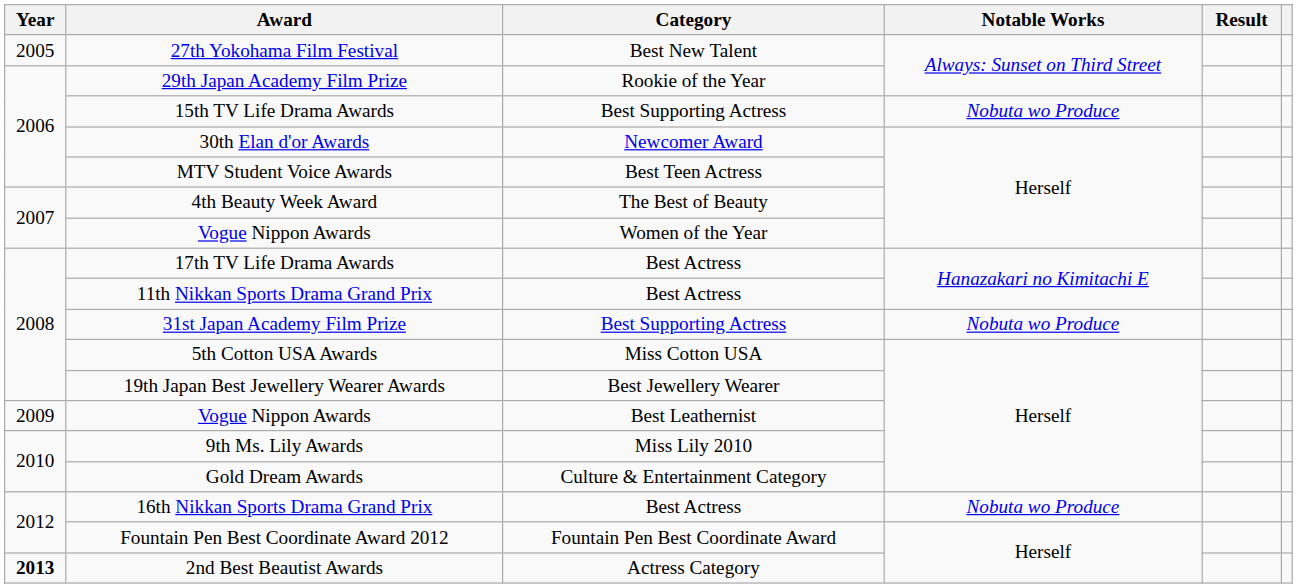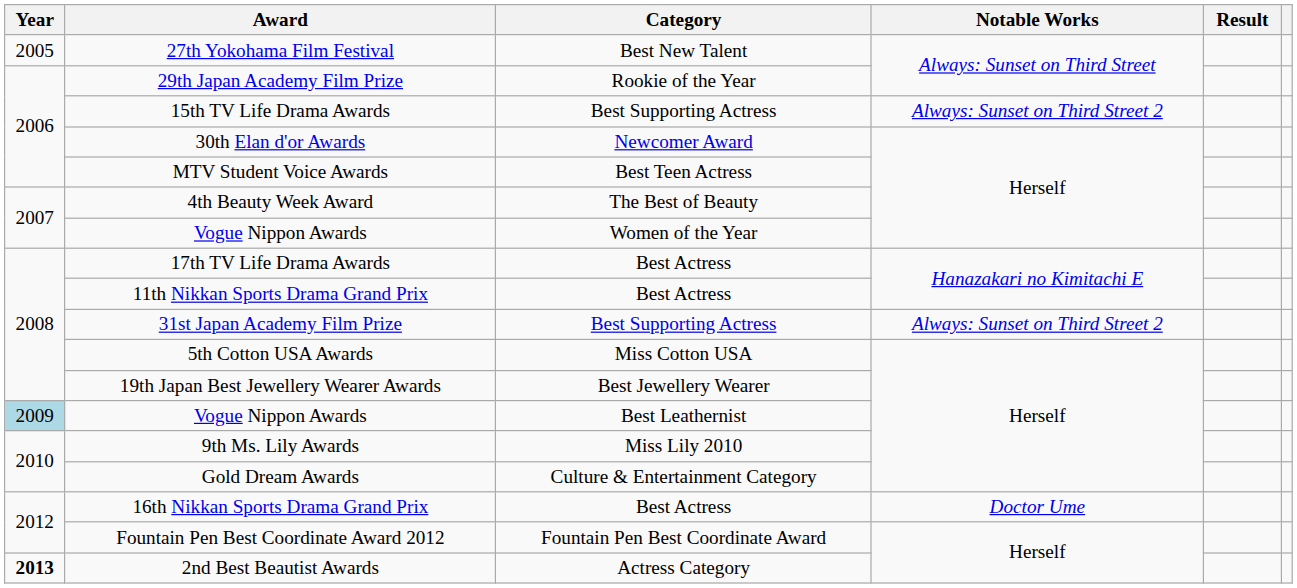15th TV Life Drama Awards | Notable Works: Nobuta wo Produce -> Always: Sunset on Third Street 2
31st Japan Academy Film Prize | Notable Works: Nobuta wo Produce -> Always: Sunset on Third Street 2
Vogue Nippon Awards / Best Leathernist | Year: no background -> lightblue background
16th Nikkan Sports Drama Grand Prix | Notable Works: Nobuta wo Produce -> Doctor Ume
